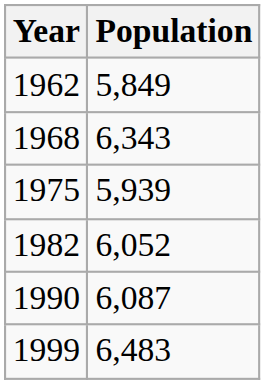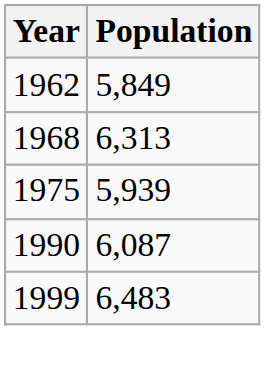1968 | Population: 6,343 -> 6,313
- row: 1982 | 6,052
